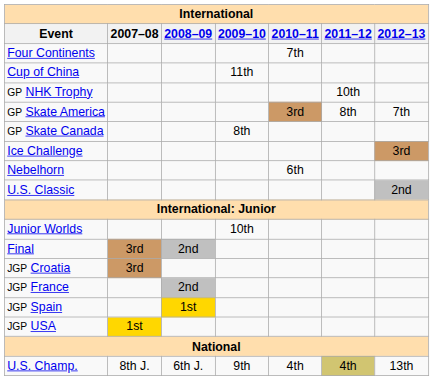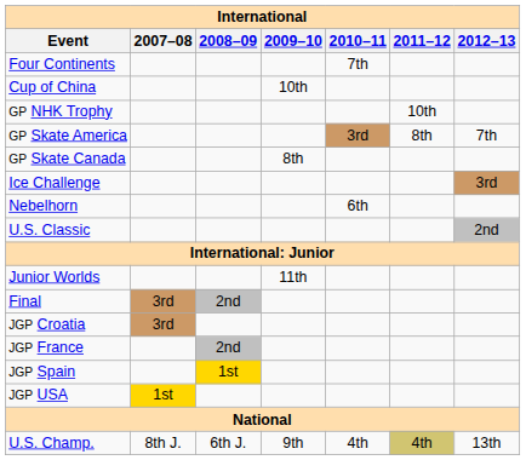Cup of China | 2009–10: 11th -> 10th
Junior Worlds | 2009–10: 10th -> 11th
